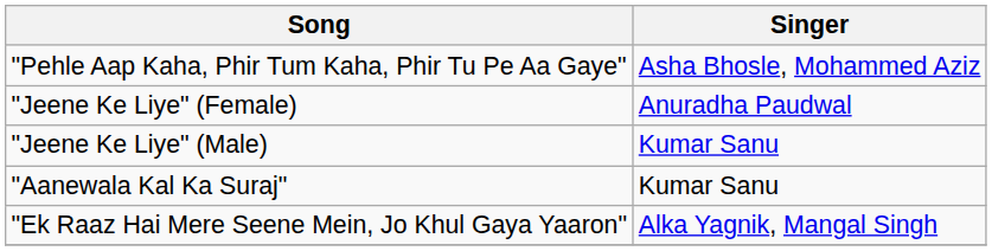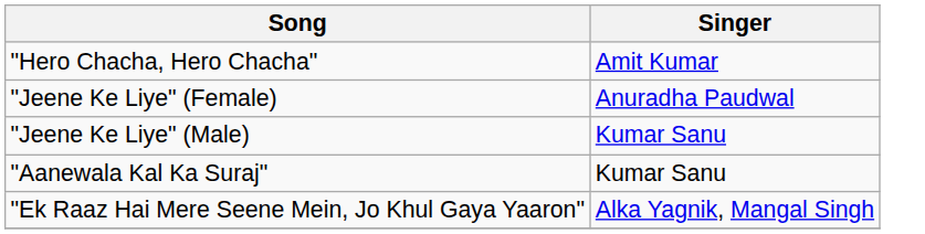- row: "Pehle Aap Kaha, Phir Tum Kaha, Phir Tu Pe Aa Gaye" | Asha Bhosle, Mohammed Aziz
+ row: "Hero Chacha, Hero Chacha" | Amit Kumar
